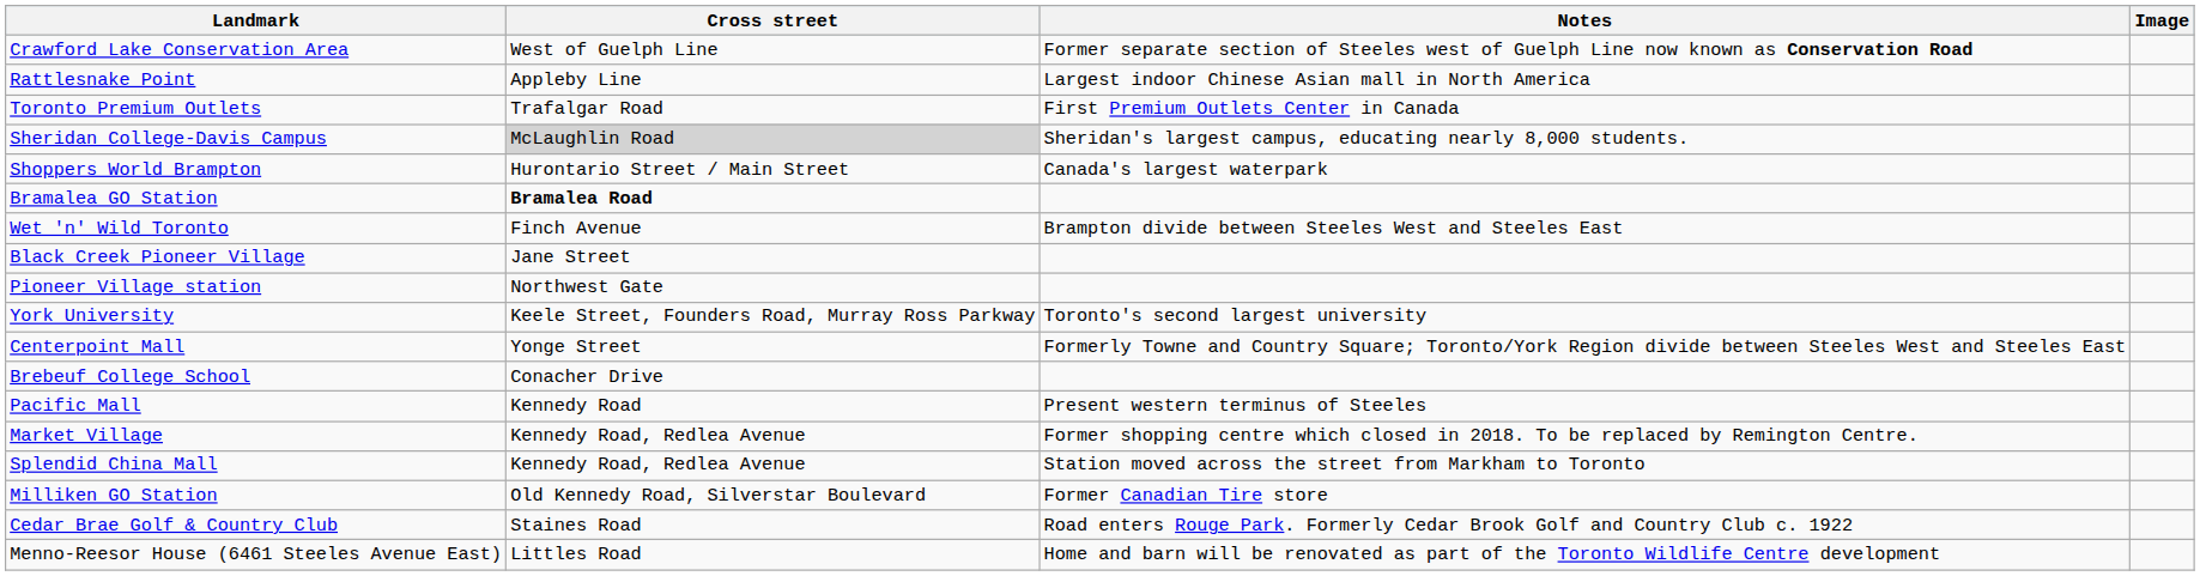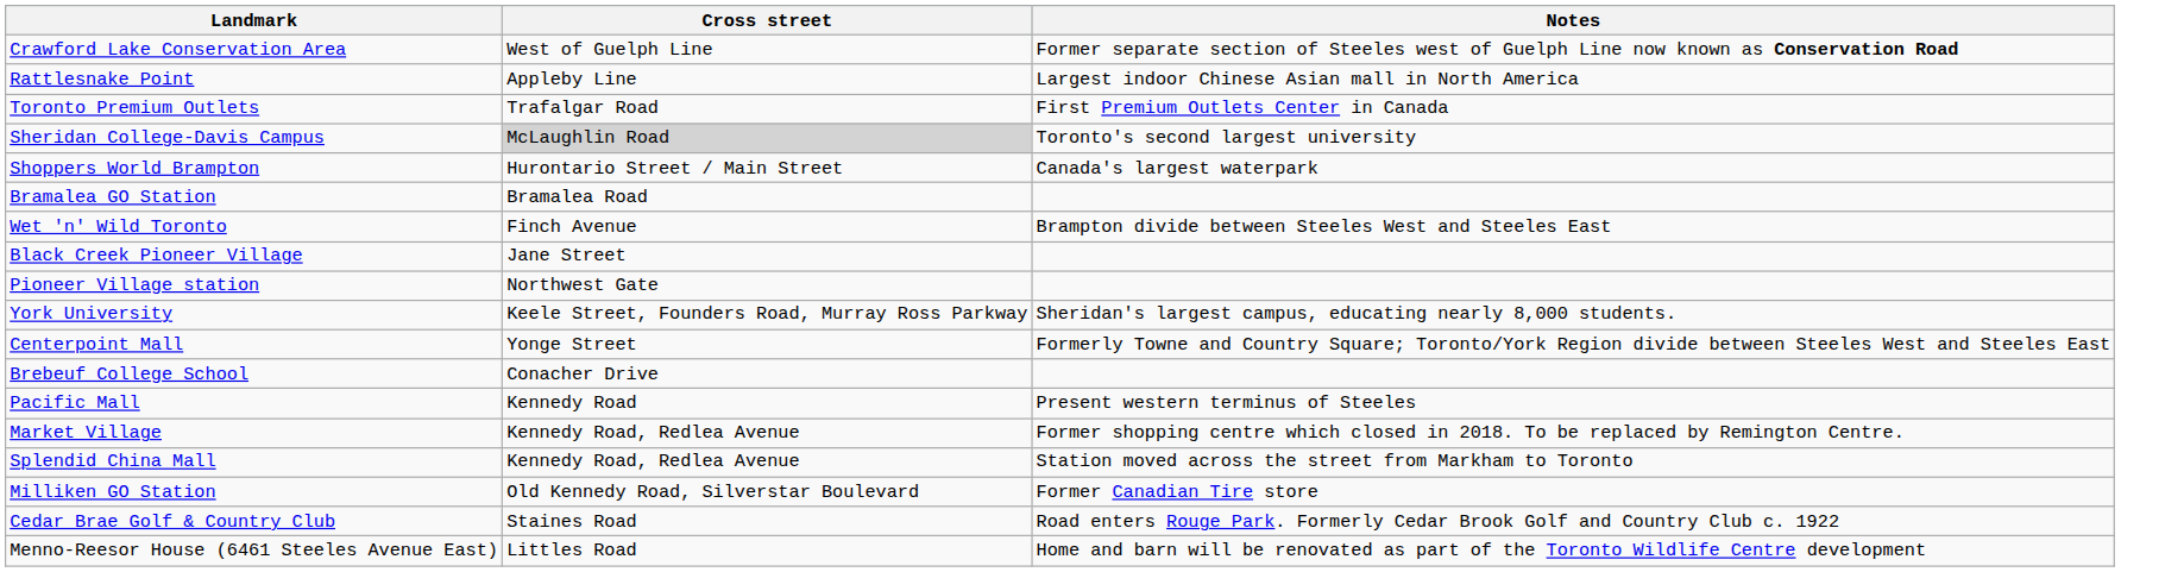- column: Image
Sheridan College-Davis Campus | Notes: Sheridan's largest campus, educating nearly 8,000 students. -> Toronto's second largest university
Bramalea GO Station | Cross street: bold -> normal
York University | Notes: Toronto's second largest university -> Sheridan's largest campus, educating nearly 8,000 students.
